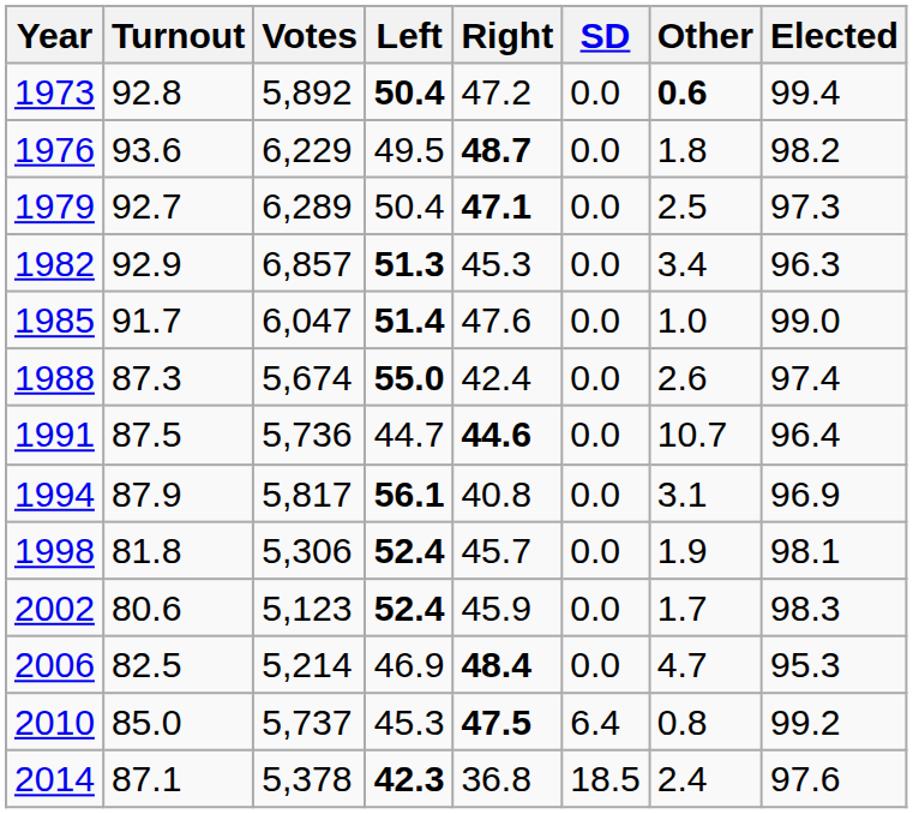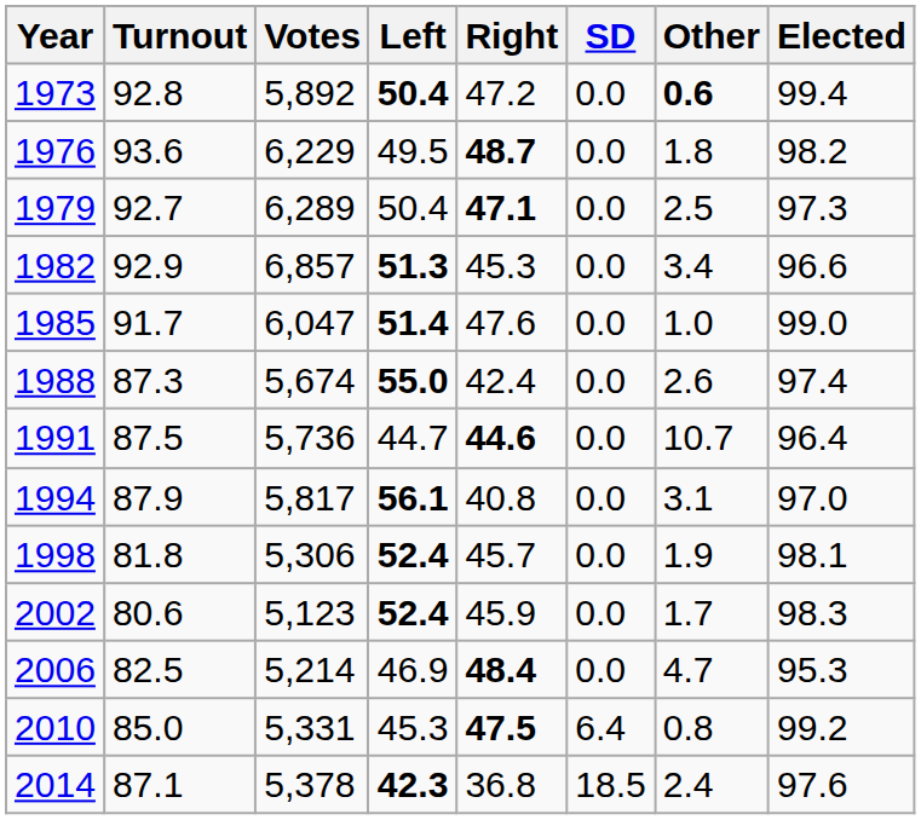1982 | Elected: 96.3 -> 96.6
1994 | Elected: 96.9 -> 97.0
2010 | Votes: 5,737 -> 5,331
